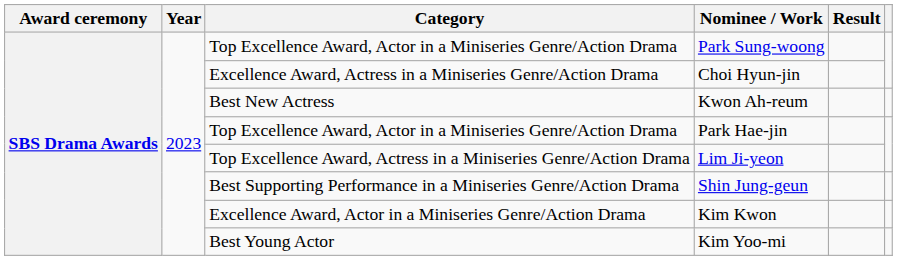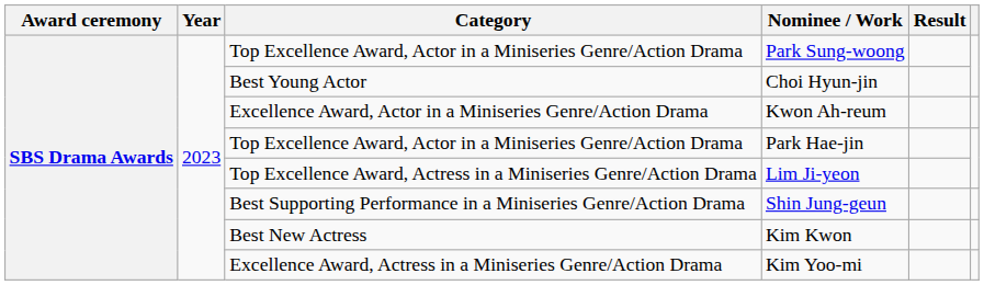Choi Hyun-jin | Category: Excellence Award, Actress in a Miniseries Genre/Action Drama -> Best Young Actor
Kwon Ah-reum | Category: Best New Actress -> Excellence Award, Actor in a Miniseries Genre/Action Drama
Kim Kwon | Category: Excellence Award, Actor in a Miniseries Genre/Action Drama -> Best New Actress
Kim Yoo-mi | Category: Best Young Actor -> Excellence Award, Actress in a Miniseries Genre/Action Drama
